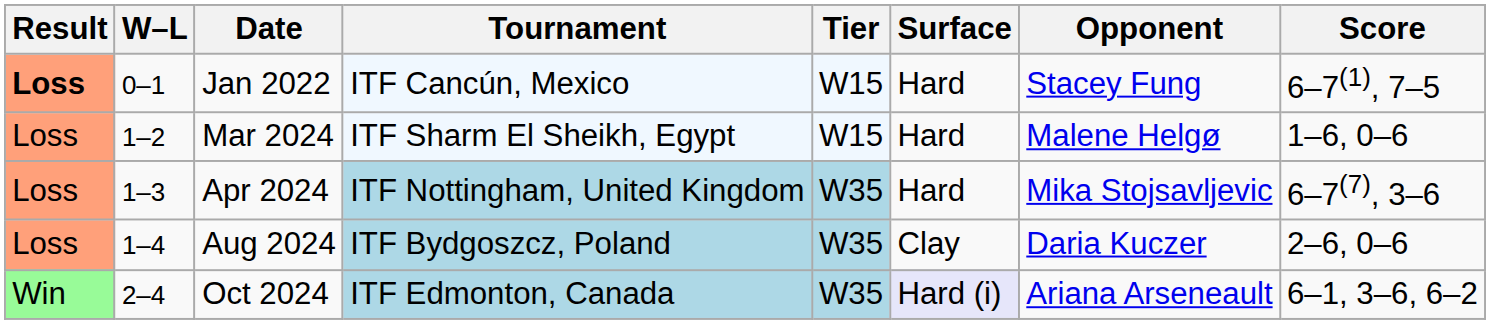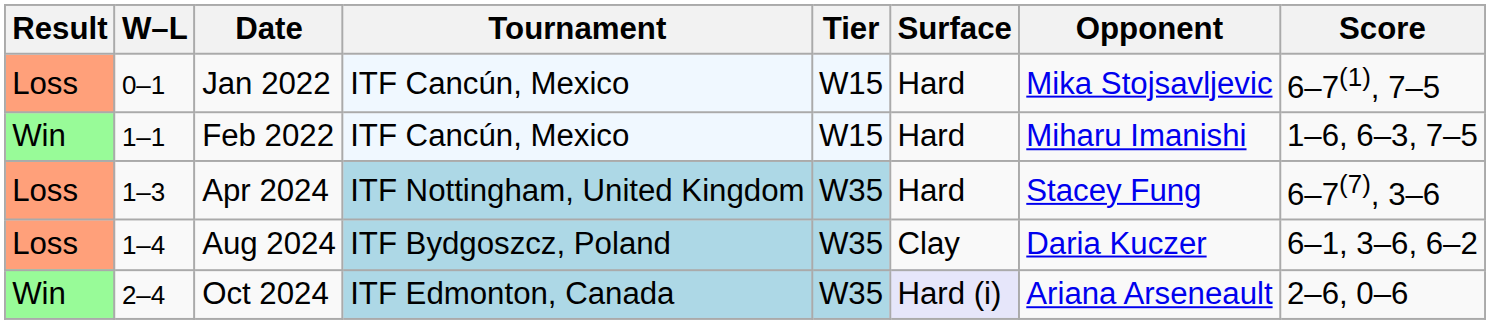Jan 2022 | Result: bold -> normal
Jan 2022 | Opponent: Stacey Fung -> Mika Stojsavljevic
+ row: Win | 1–1 | Feb 2022 | ITF Cancún, Mexico | W15 | Hard | Miharu Imanishi | 1–6, 6–3, 7–5
- row: Loss | 1–2 | Mar 2024 | ITF Sharm El Sheikh, Egypt | W15 | Hard | Malene Helgø | 1–6, 0–6
Apr 2024 | Opponent: Mika Stojsavljevic -> Stacey Fung
Aug 2024 | Score: 2–6, 0–6 -> 6–1, 3–6, 6–2
Oct 2024 | Score: 6–1, 3–6, 6–2 -> 2–6, 0–6
